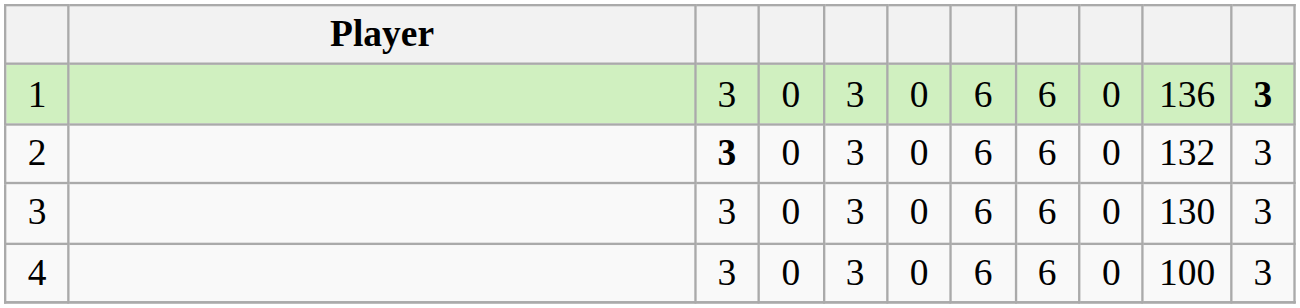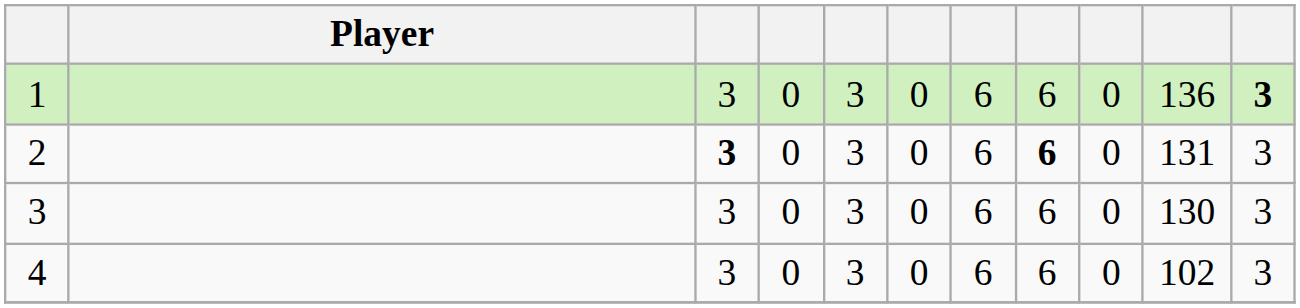2 | column 8: normal -> bold
2 | column 10: 132 -> 131
4 | column 10: 100 -> 102
